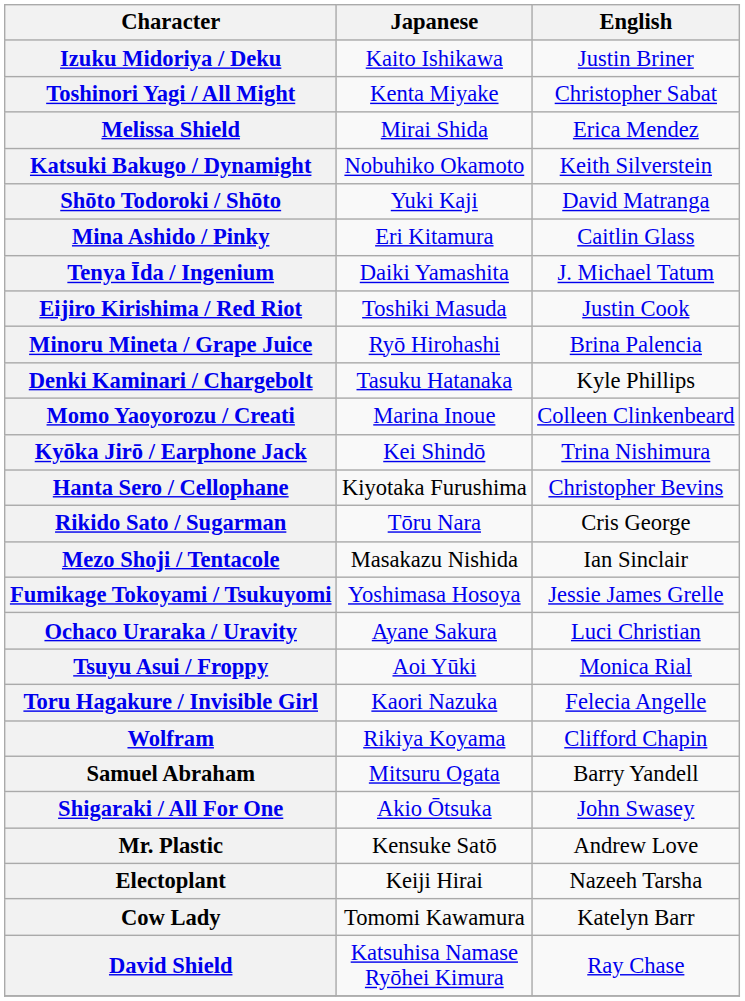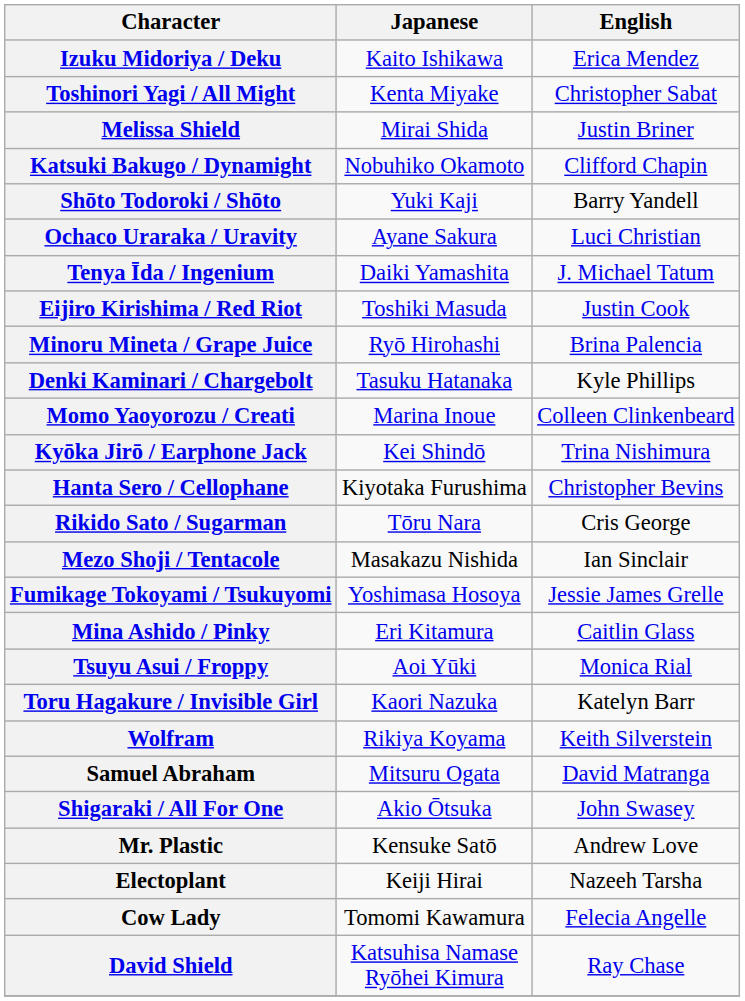Izuku Midoriya / Deku | English: Justin Briner -> Erica Mendez
Melissa Shield | English: Erica Mendez -> Justin Briner
Katsuki Bakugo / Dynamight | English: Keith Silverstein -> Clifford Chapin
Shōto Todoroki / Shōto | English: David Matranga -> Barry Yandell
rows swapped: Ochaco Uraraka / Uravity <-> Mina Ashido / Pinky
Toru Hagakure / Invisible Girl | English: Felecia Angelle -> Katelyn Barr
Wolfram | English: Clifford Chapin -> Keith Silverstein
Samuel Abraham | English: Barry Yandell -> David Matranga
Cow Lady | English: Katelyn Barr -> Felecia Angelle
